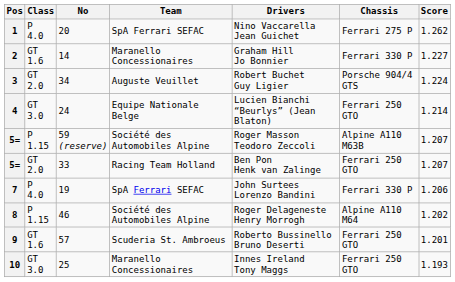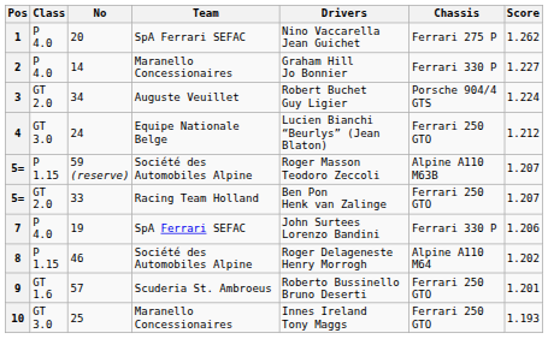2 | Class: GT 1.6 -> P 4.0
4 | Score: 1.214 -> 1.212
